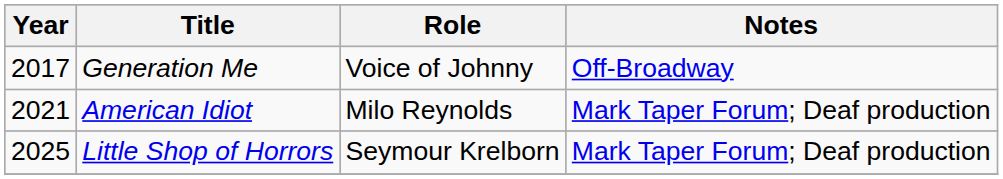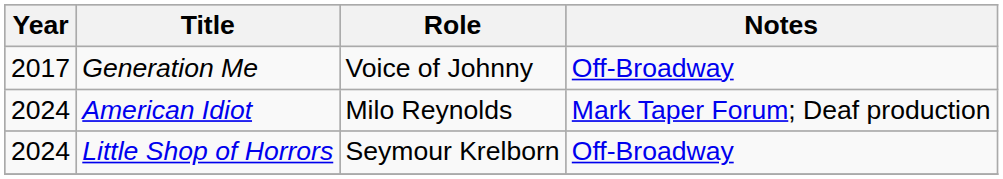American Idiot | Year: 2021 -> 2024
Little Shop of Horrors | Year: 2025 -> 2024
Little Shop of Horrors | Notes: Mark Taper Forum; Deaf production -> Off-Broadway
